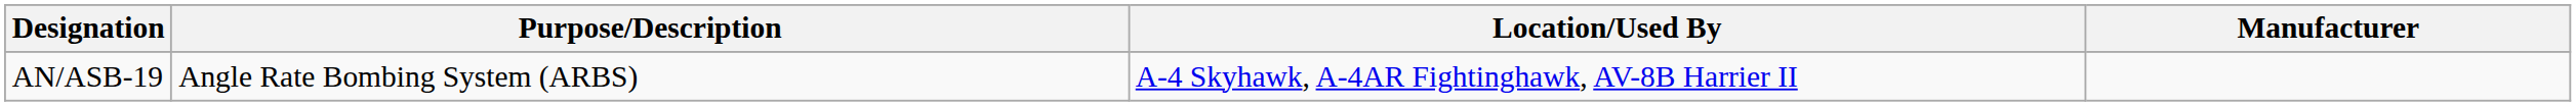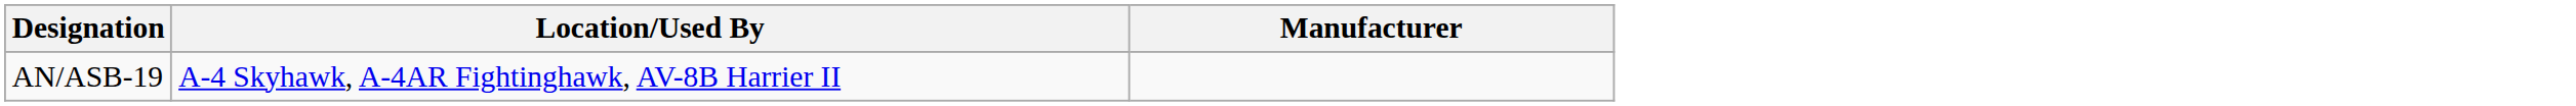- column: Purpose/Description | Angle Rate Bombing System (ARBS)
